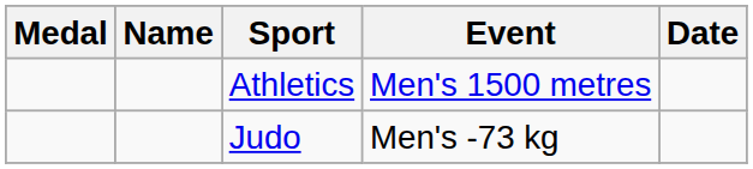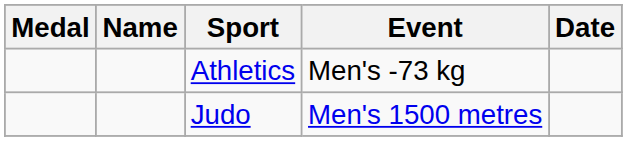Athletics | Event: Men's 1500 metres -> Men's -73 kg
Judo | Event: Men's -73 kg -> Men's 1500 metres
